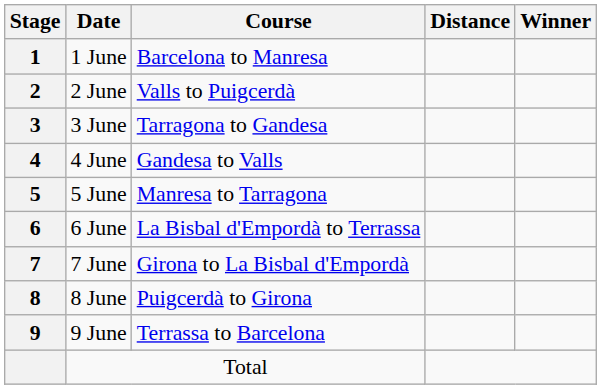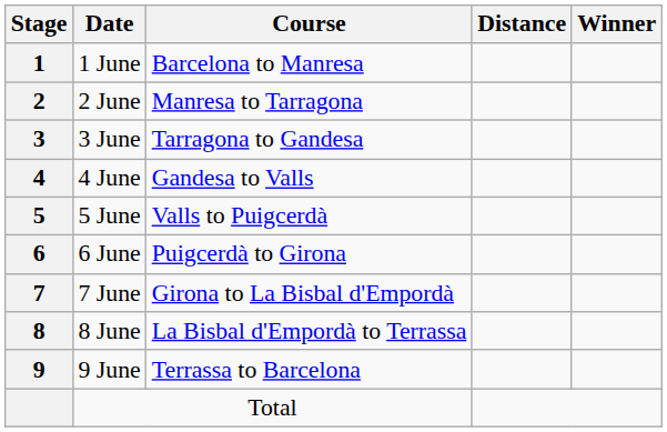2 June | Course: Valls to Puigcerdà -> Manresa to Tarragona
5 June | Course: Manresa to Tarragona -> Valls to Puigcerdà
6 June | Course: La Bisbal d'Empordà to Terrassa -> Puigcerdà to Girona
8 June | Course: Puigcerdà to Girona -> La Bisbal d'Empordà to Terrassa
